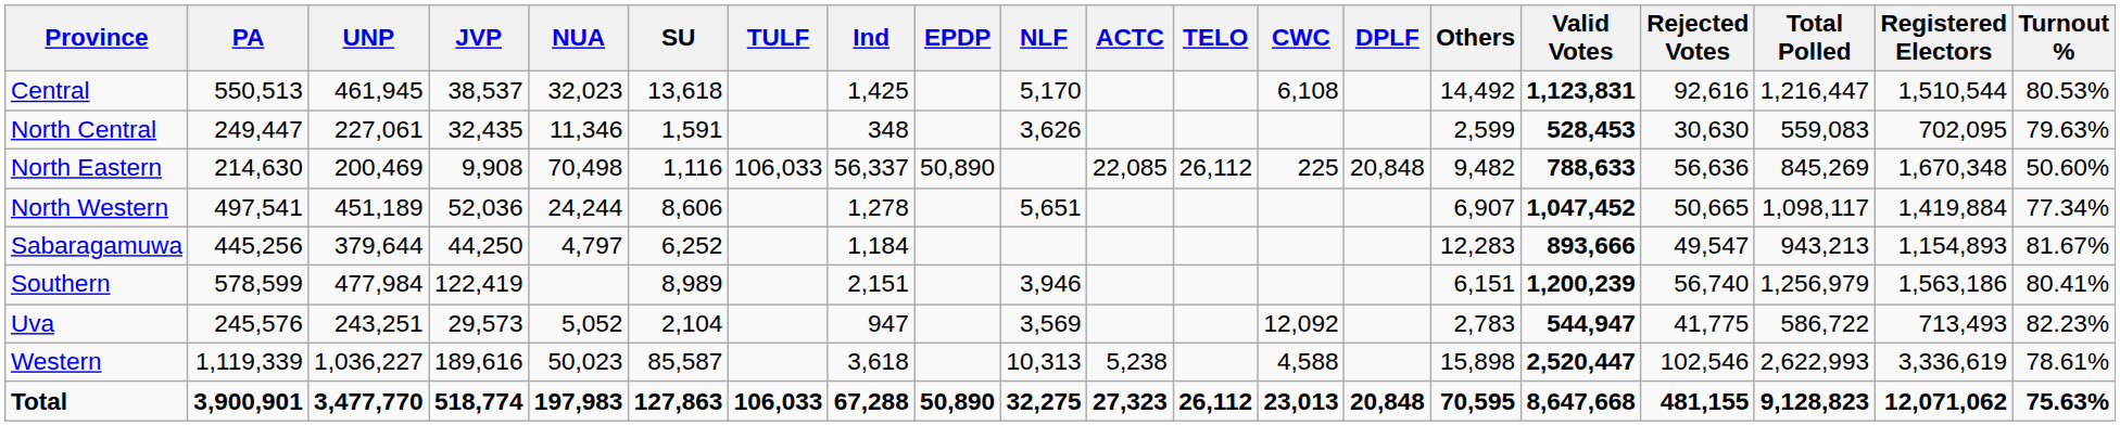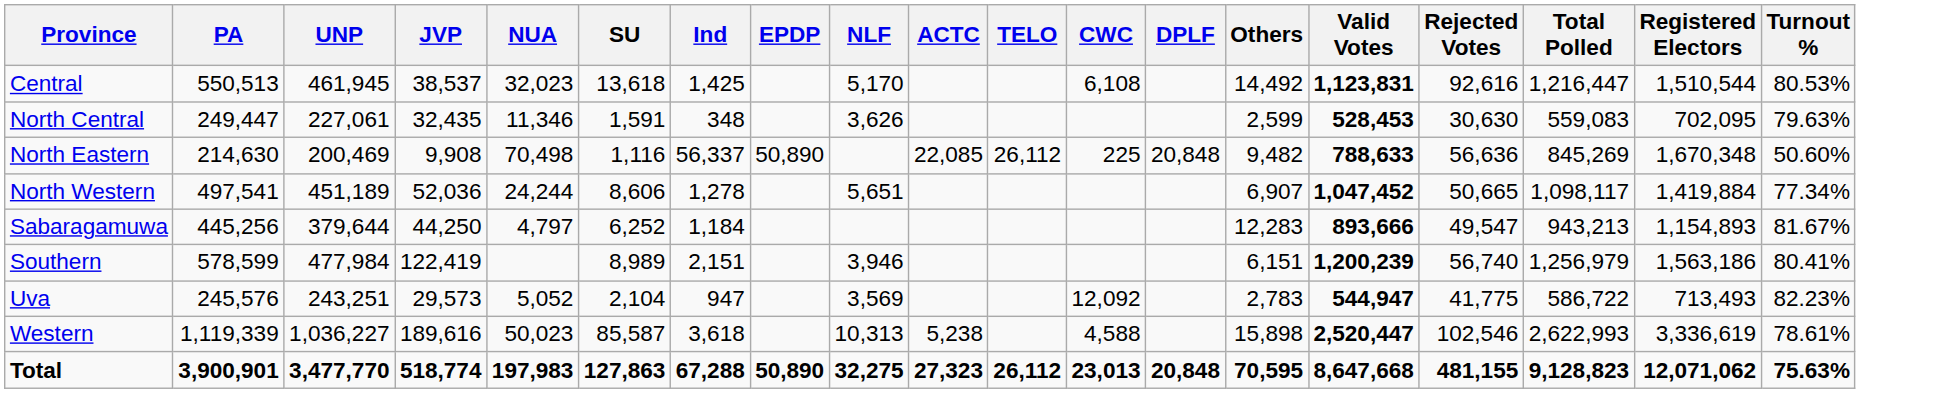- column: TULF | 106,033 | 106,033
